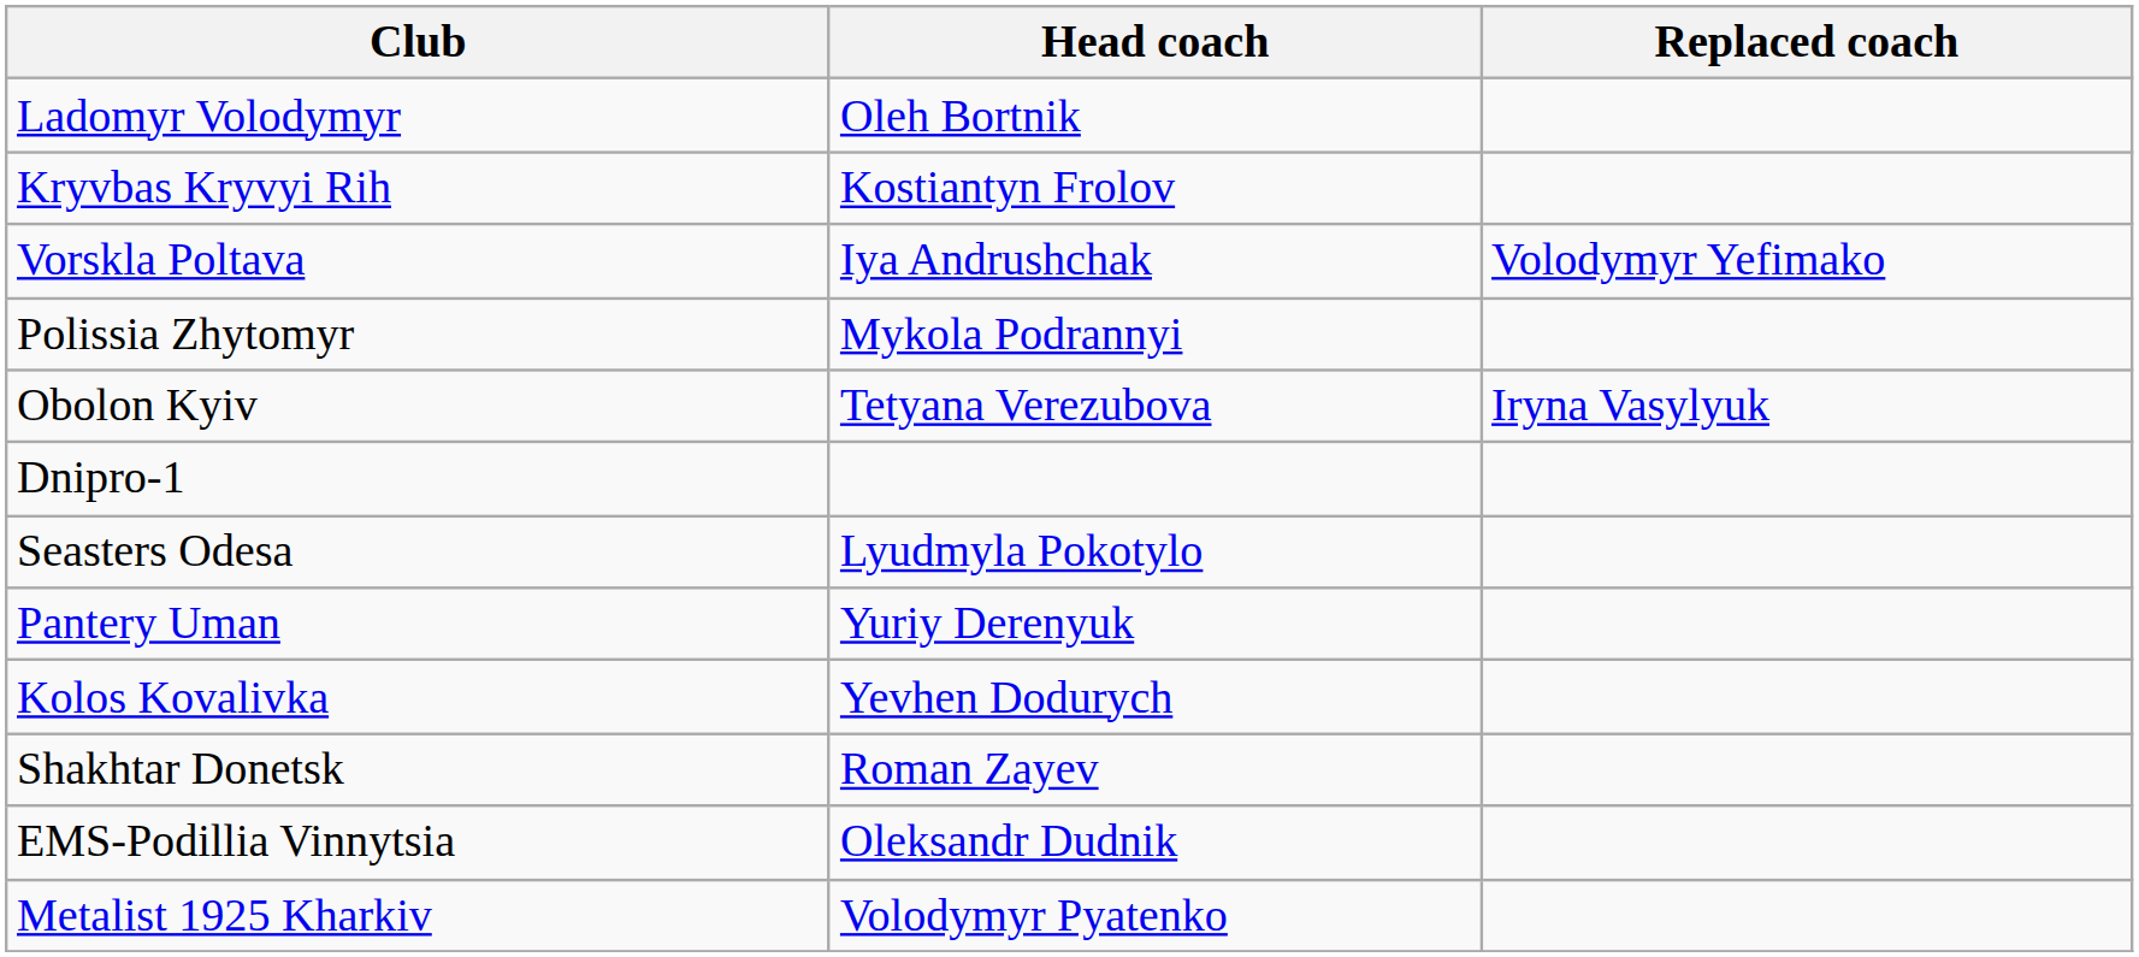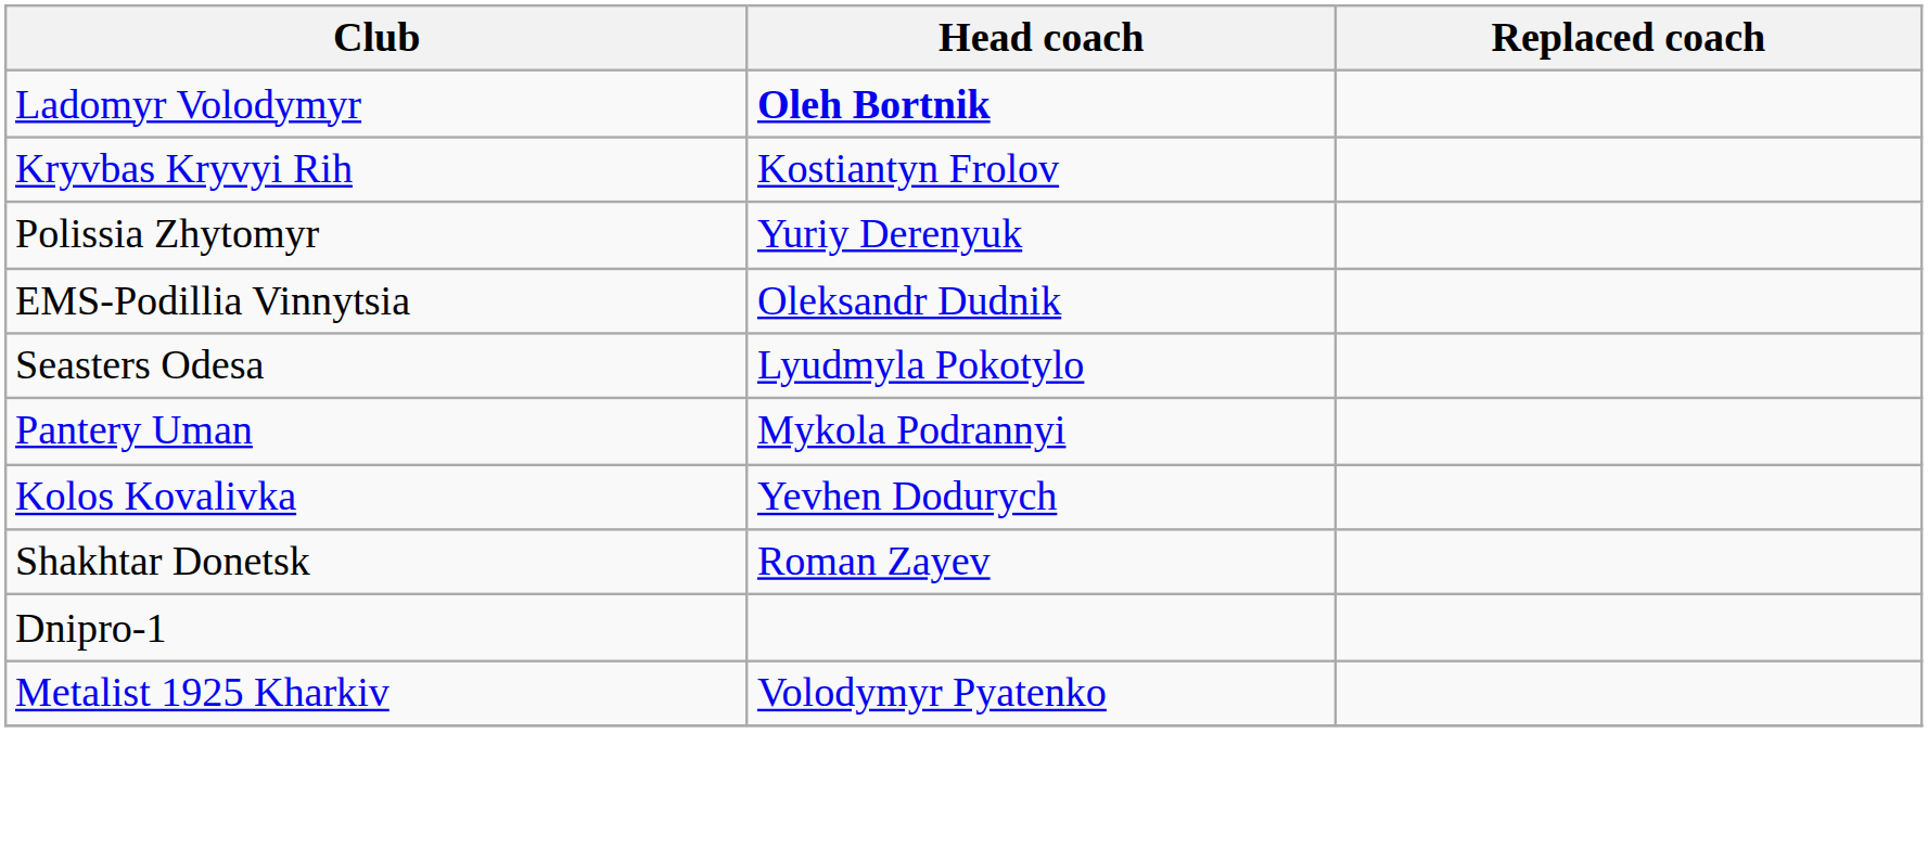Ladomyr Volodymyr | Head coach: normal -> bold
- row: Vorskla Poltava | Iya Andrushchak | Volodymyr Yefimako
Polissia Zhytomyr | Head coach: Mykola Podrannyi -> Yuriy Derenyuk
- row: Obolon Kyiv | Tetyana Verezubova | Iryna Vasylyuk
rows swapped: EMS-Podillia Vinnytsia <-> Dnipro-1
Pantery Uman | Head coach: Yuriy Derenyuk -> Mykola Podrannyi
